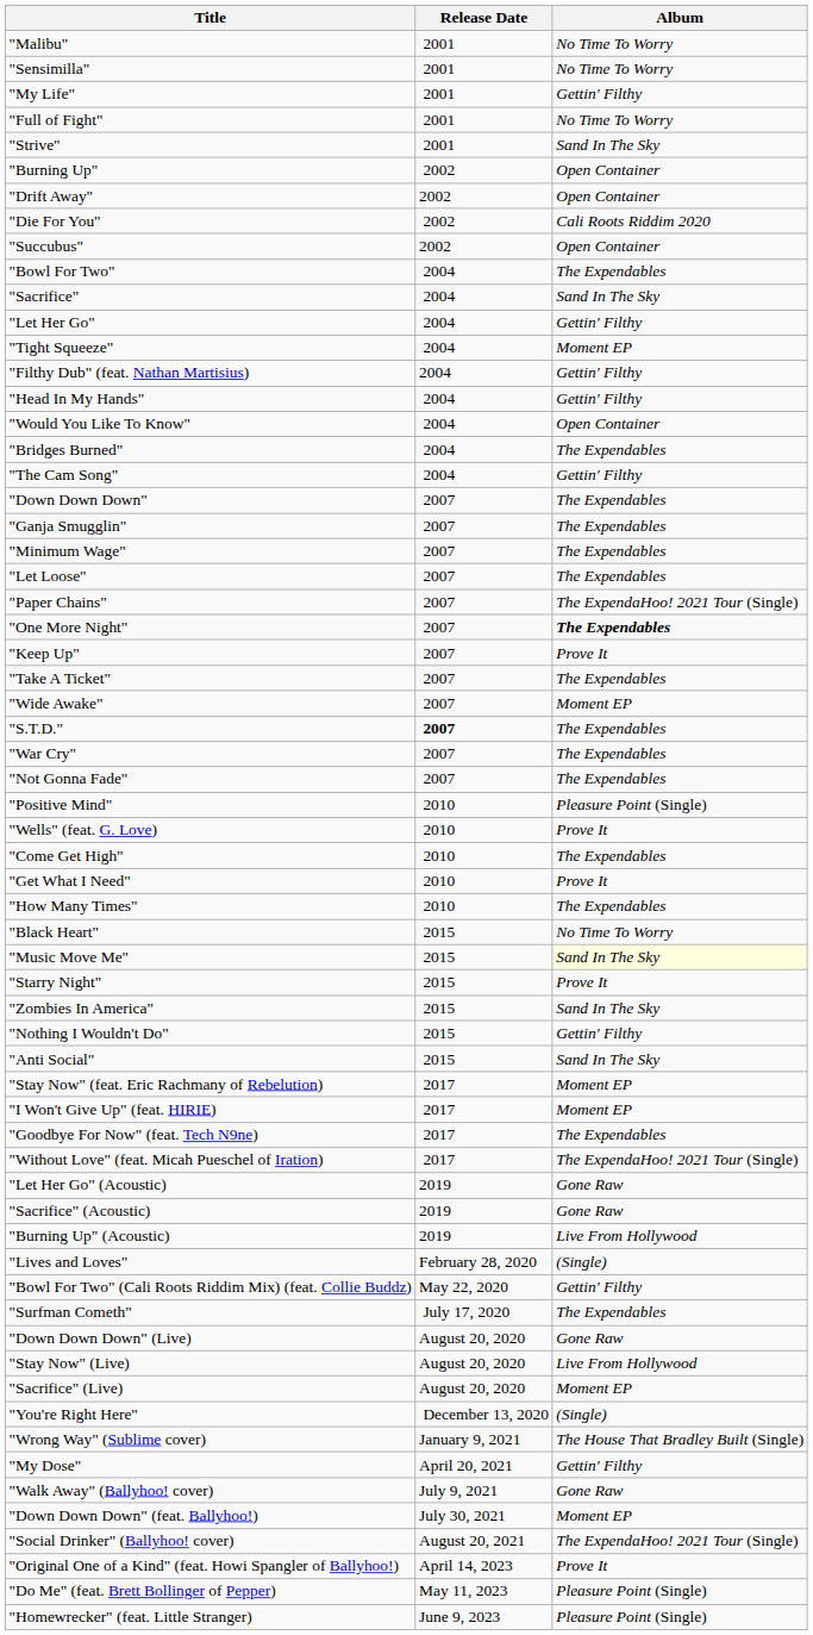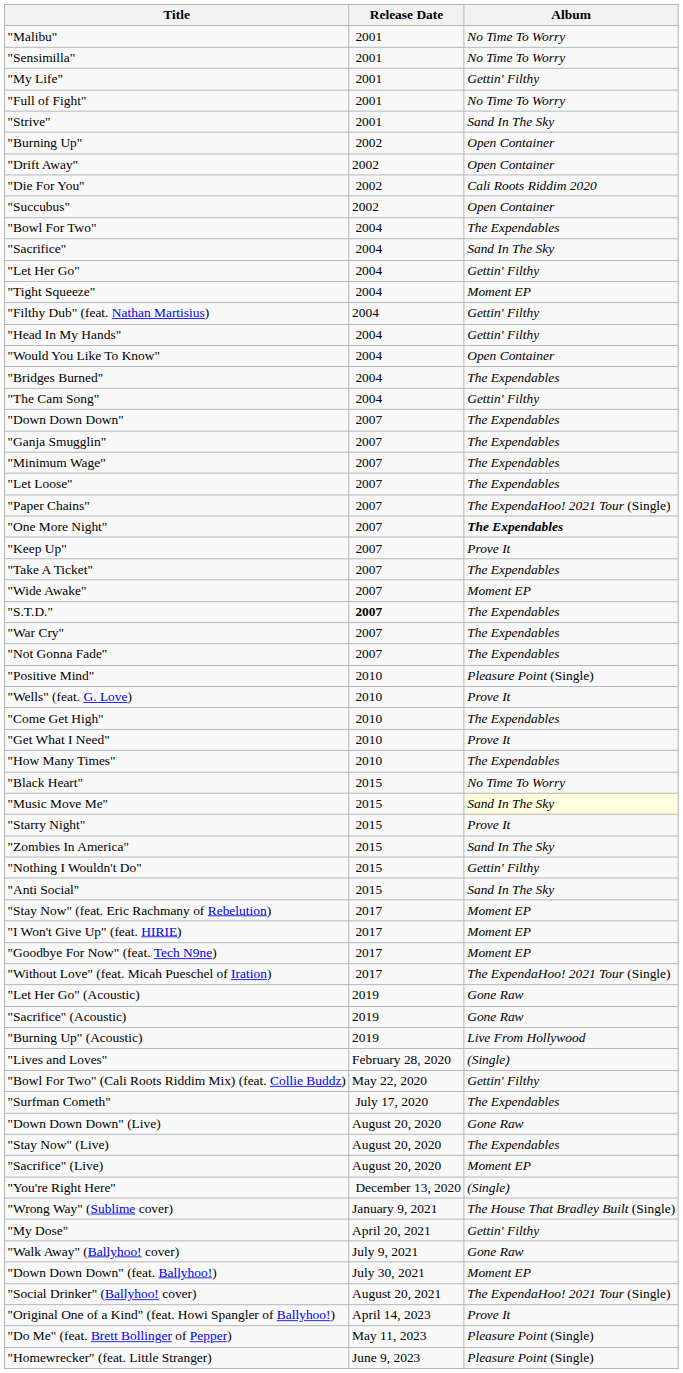"Goodbye For Now" (feat. Tech N9ne) | Album: The Expendables -> Moment EP
"Stay Now" (Live) | Album: Live From Hollywood -> The Expendables
